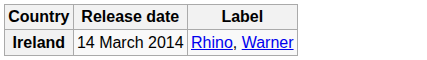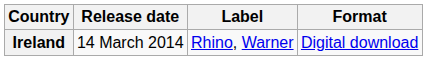+ column: Format | Digital download
